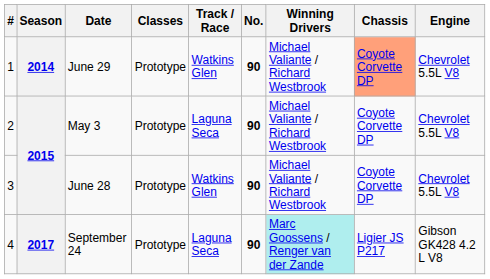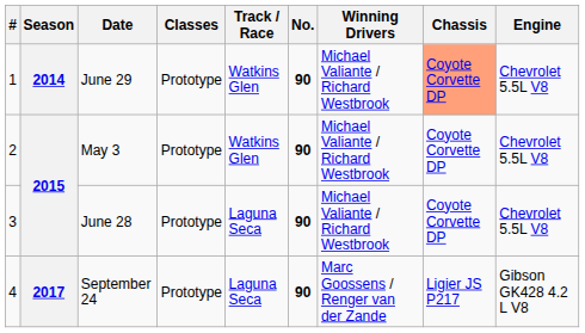May 3 | Track / Race: Laguna Seca -> Watkins Glen
June 28 | Track / Race: Watkins Glen -> Laguna Seca
September 24 | Winning Drivers: paleturquoise background -> no background
